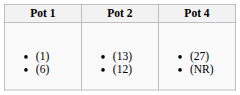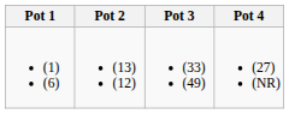+ column: Pot 3 | (33) (49)
